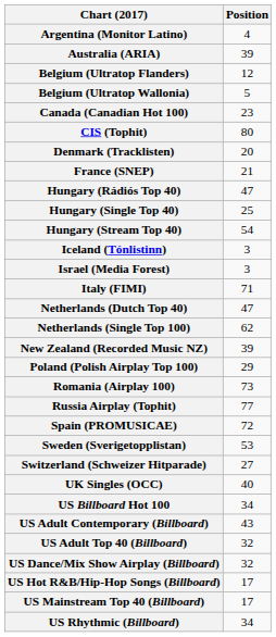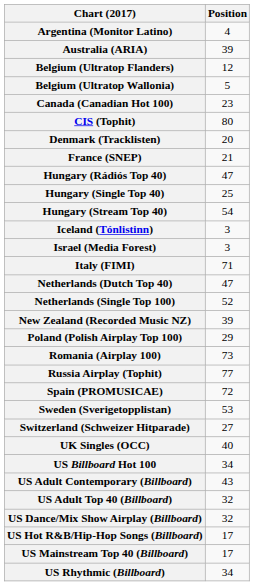Netherlands (Single Top 100) | Position: 62 -> 52
